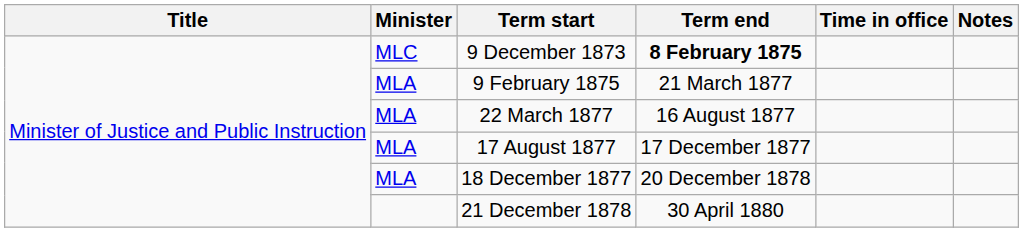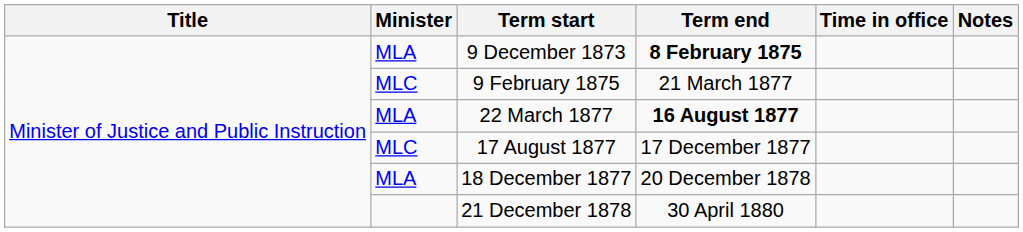9 December 1873 | Minister: MLC -> MLA
9 February 1875 | Minister: MLA -> MLC
22 March 1877 | Term end: normal -> bold
17 August 1877 | Minister: MLA -> MLC
